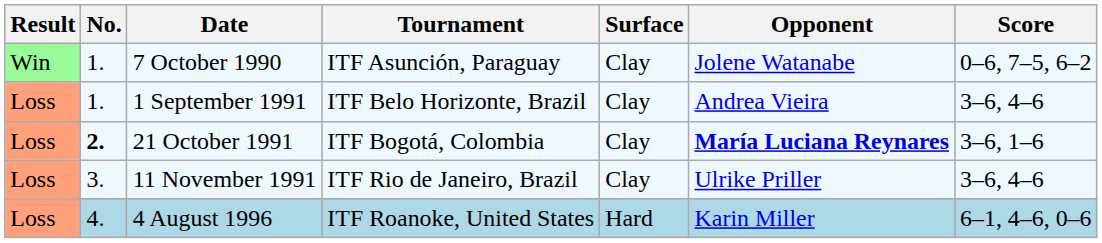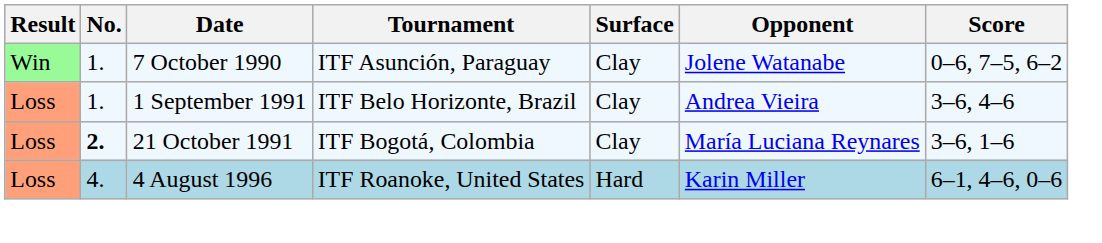21 October 1991 | Opponent: bold -> normal
- row: Loss | 3. | 11 November 1991 | ITF Rio de Janeiro, Brazil | Clay | Ulrike Priller | 3–6, 4–6
